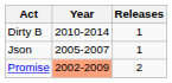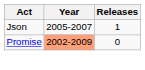- row: Dirty B | 2010-2014 | 1
Promise | Releases: 2 -> 0
